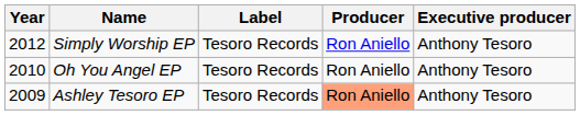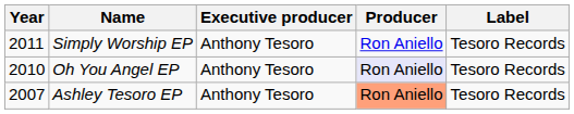columns swapped: Label <-> Executive producer
Simply Worship EP | Year: 2012 -> 2011
Oh You Angel EP | Producer: no background -> lavender background
Ashley Tesoro EP | Year: 2009 -> 2007
